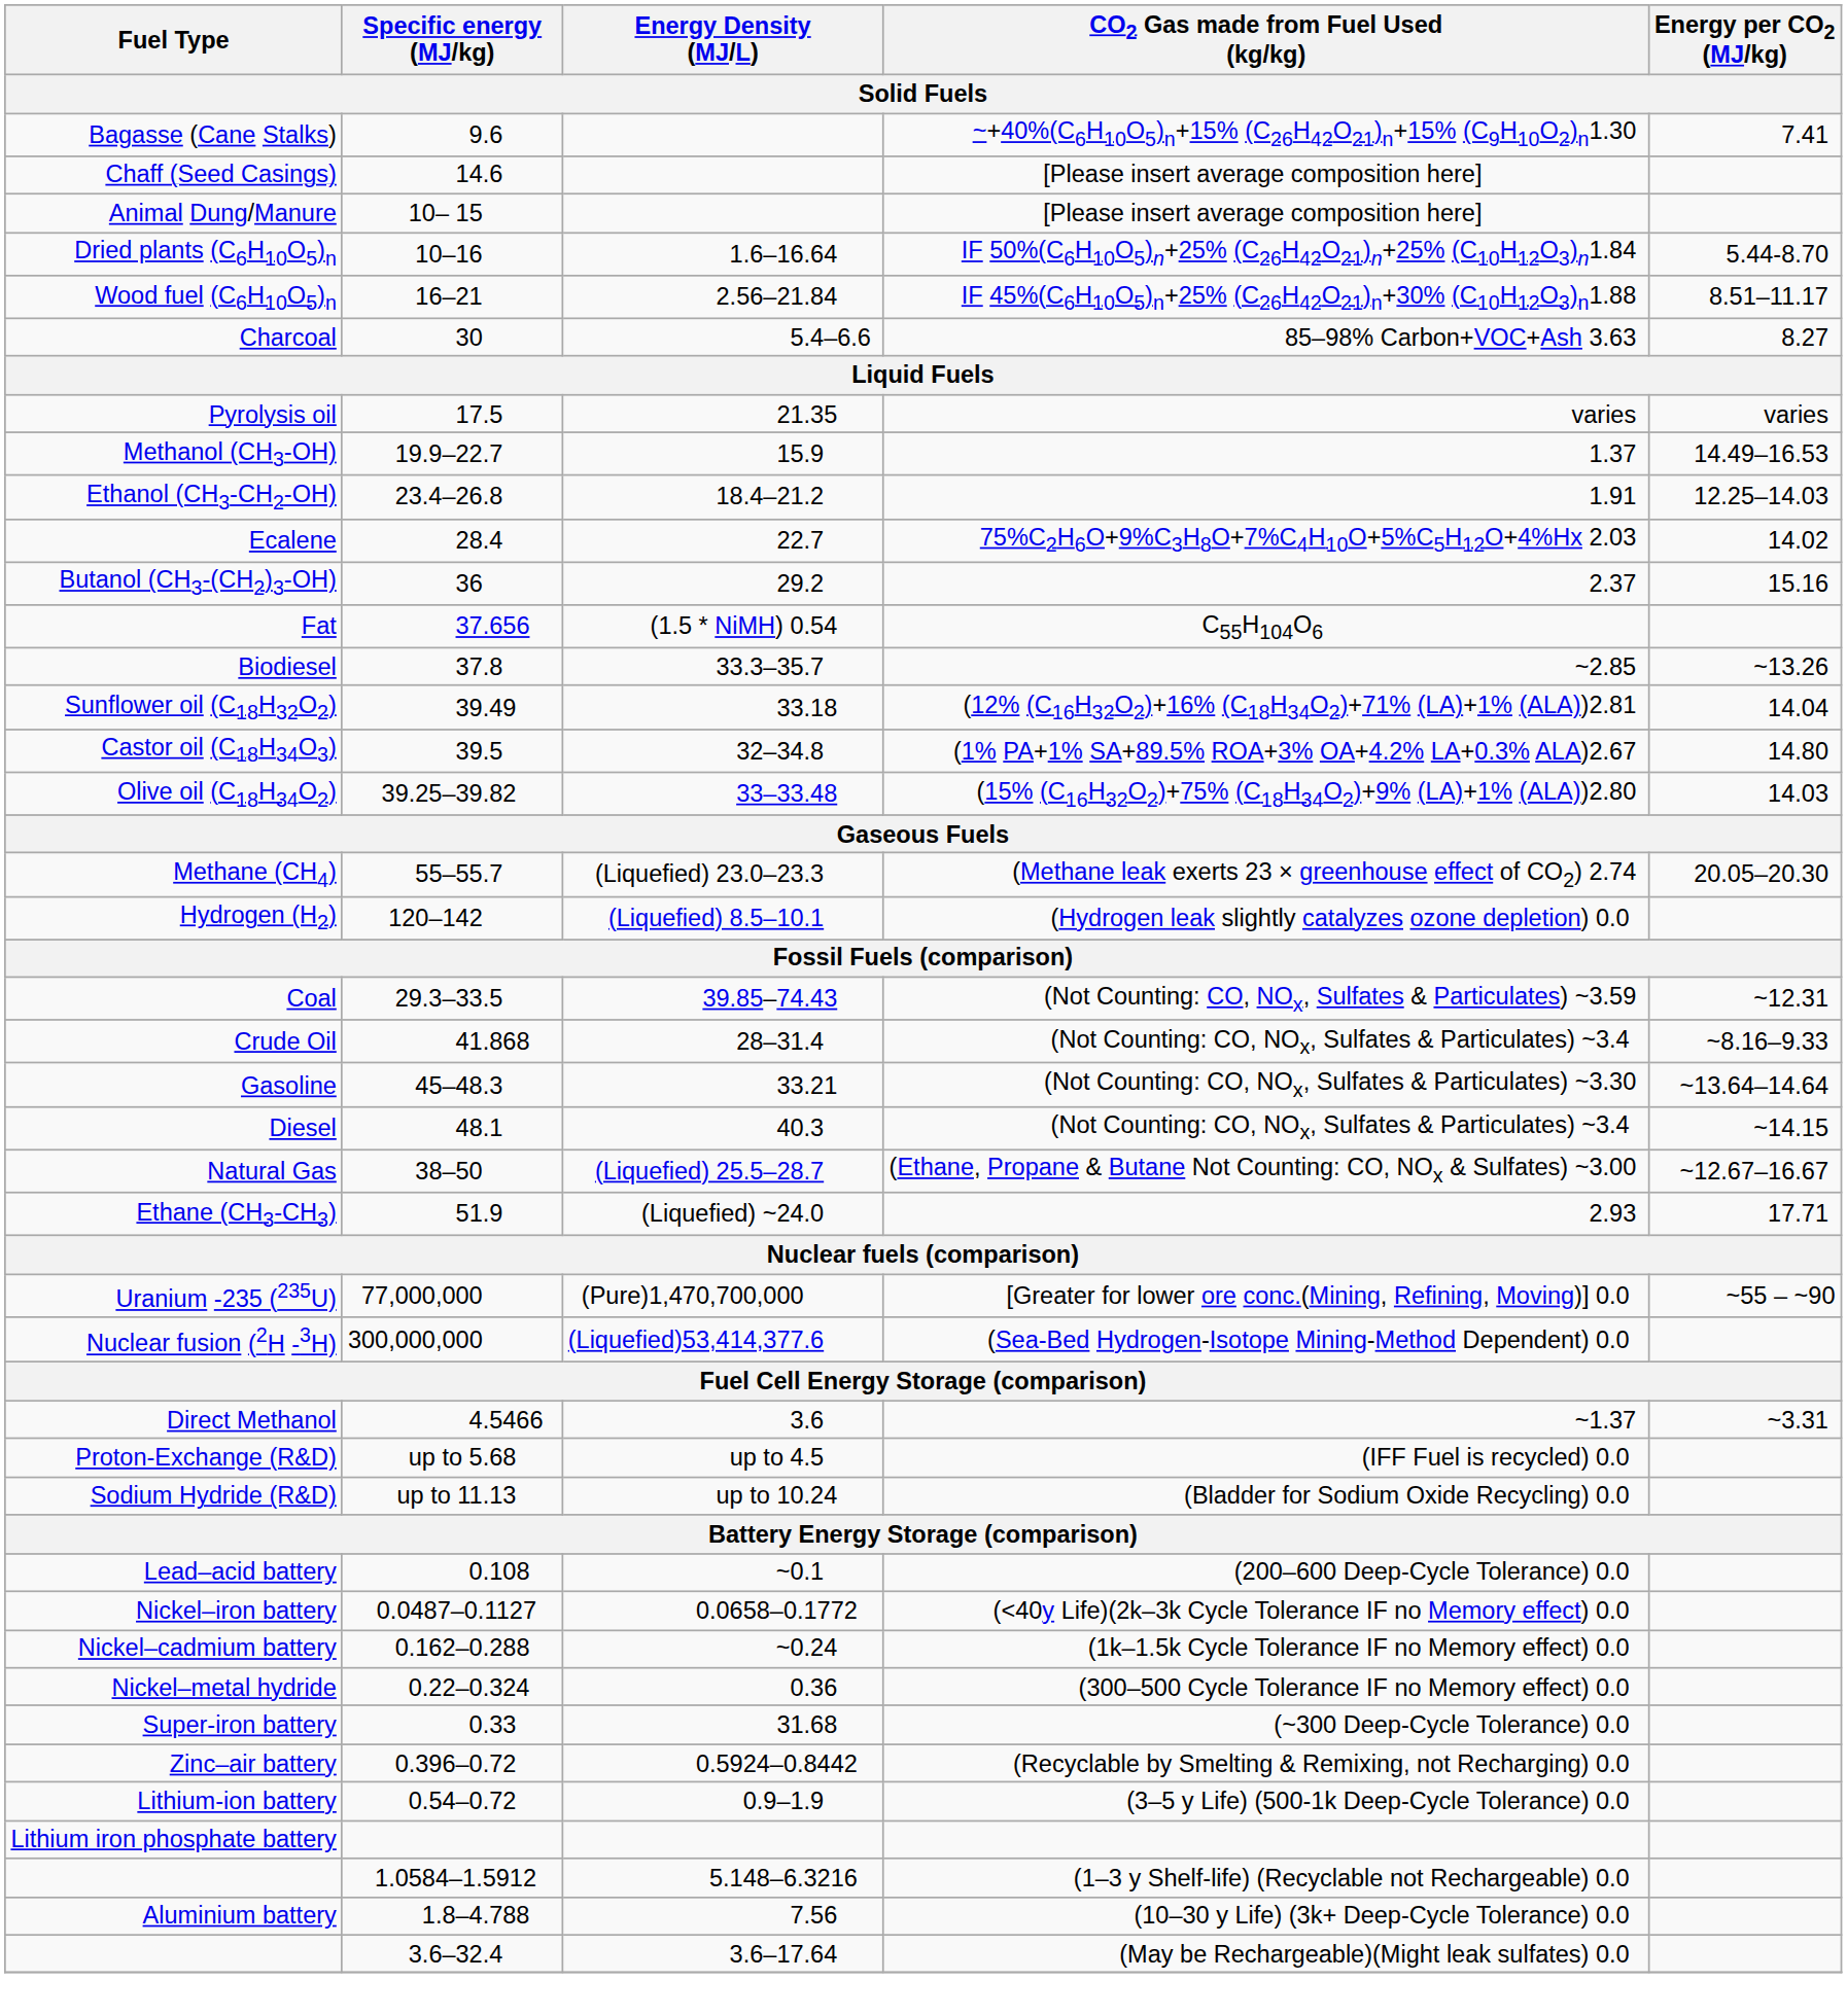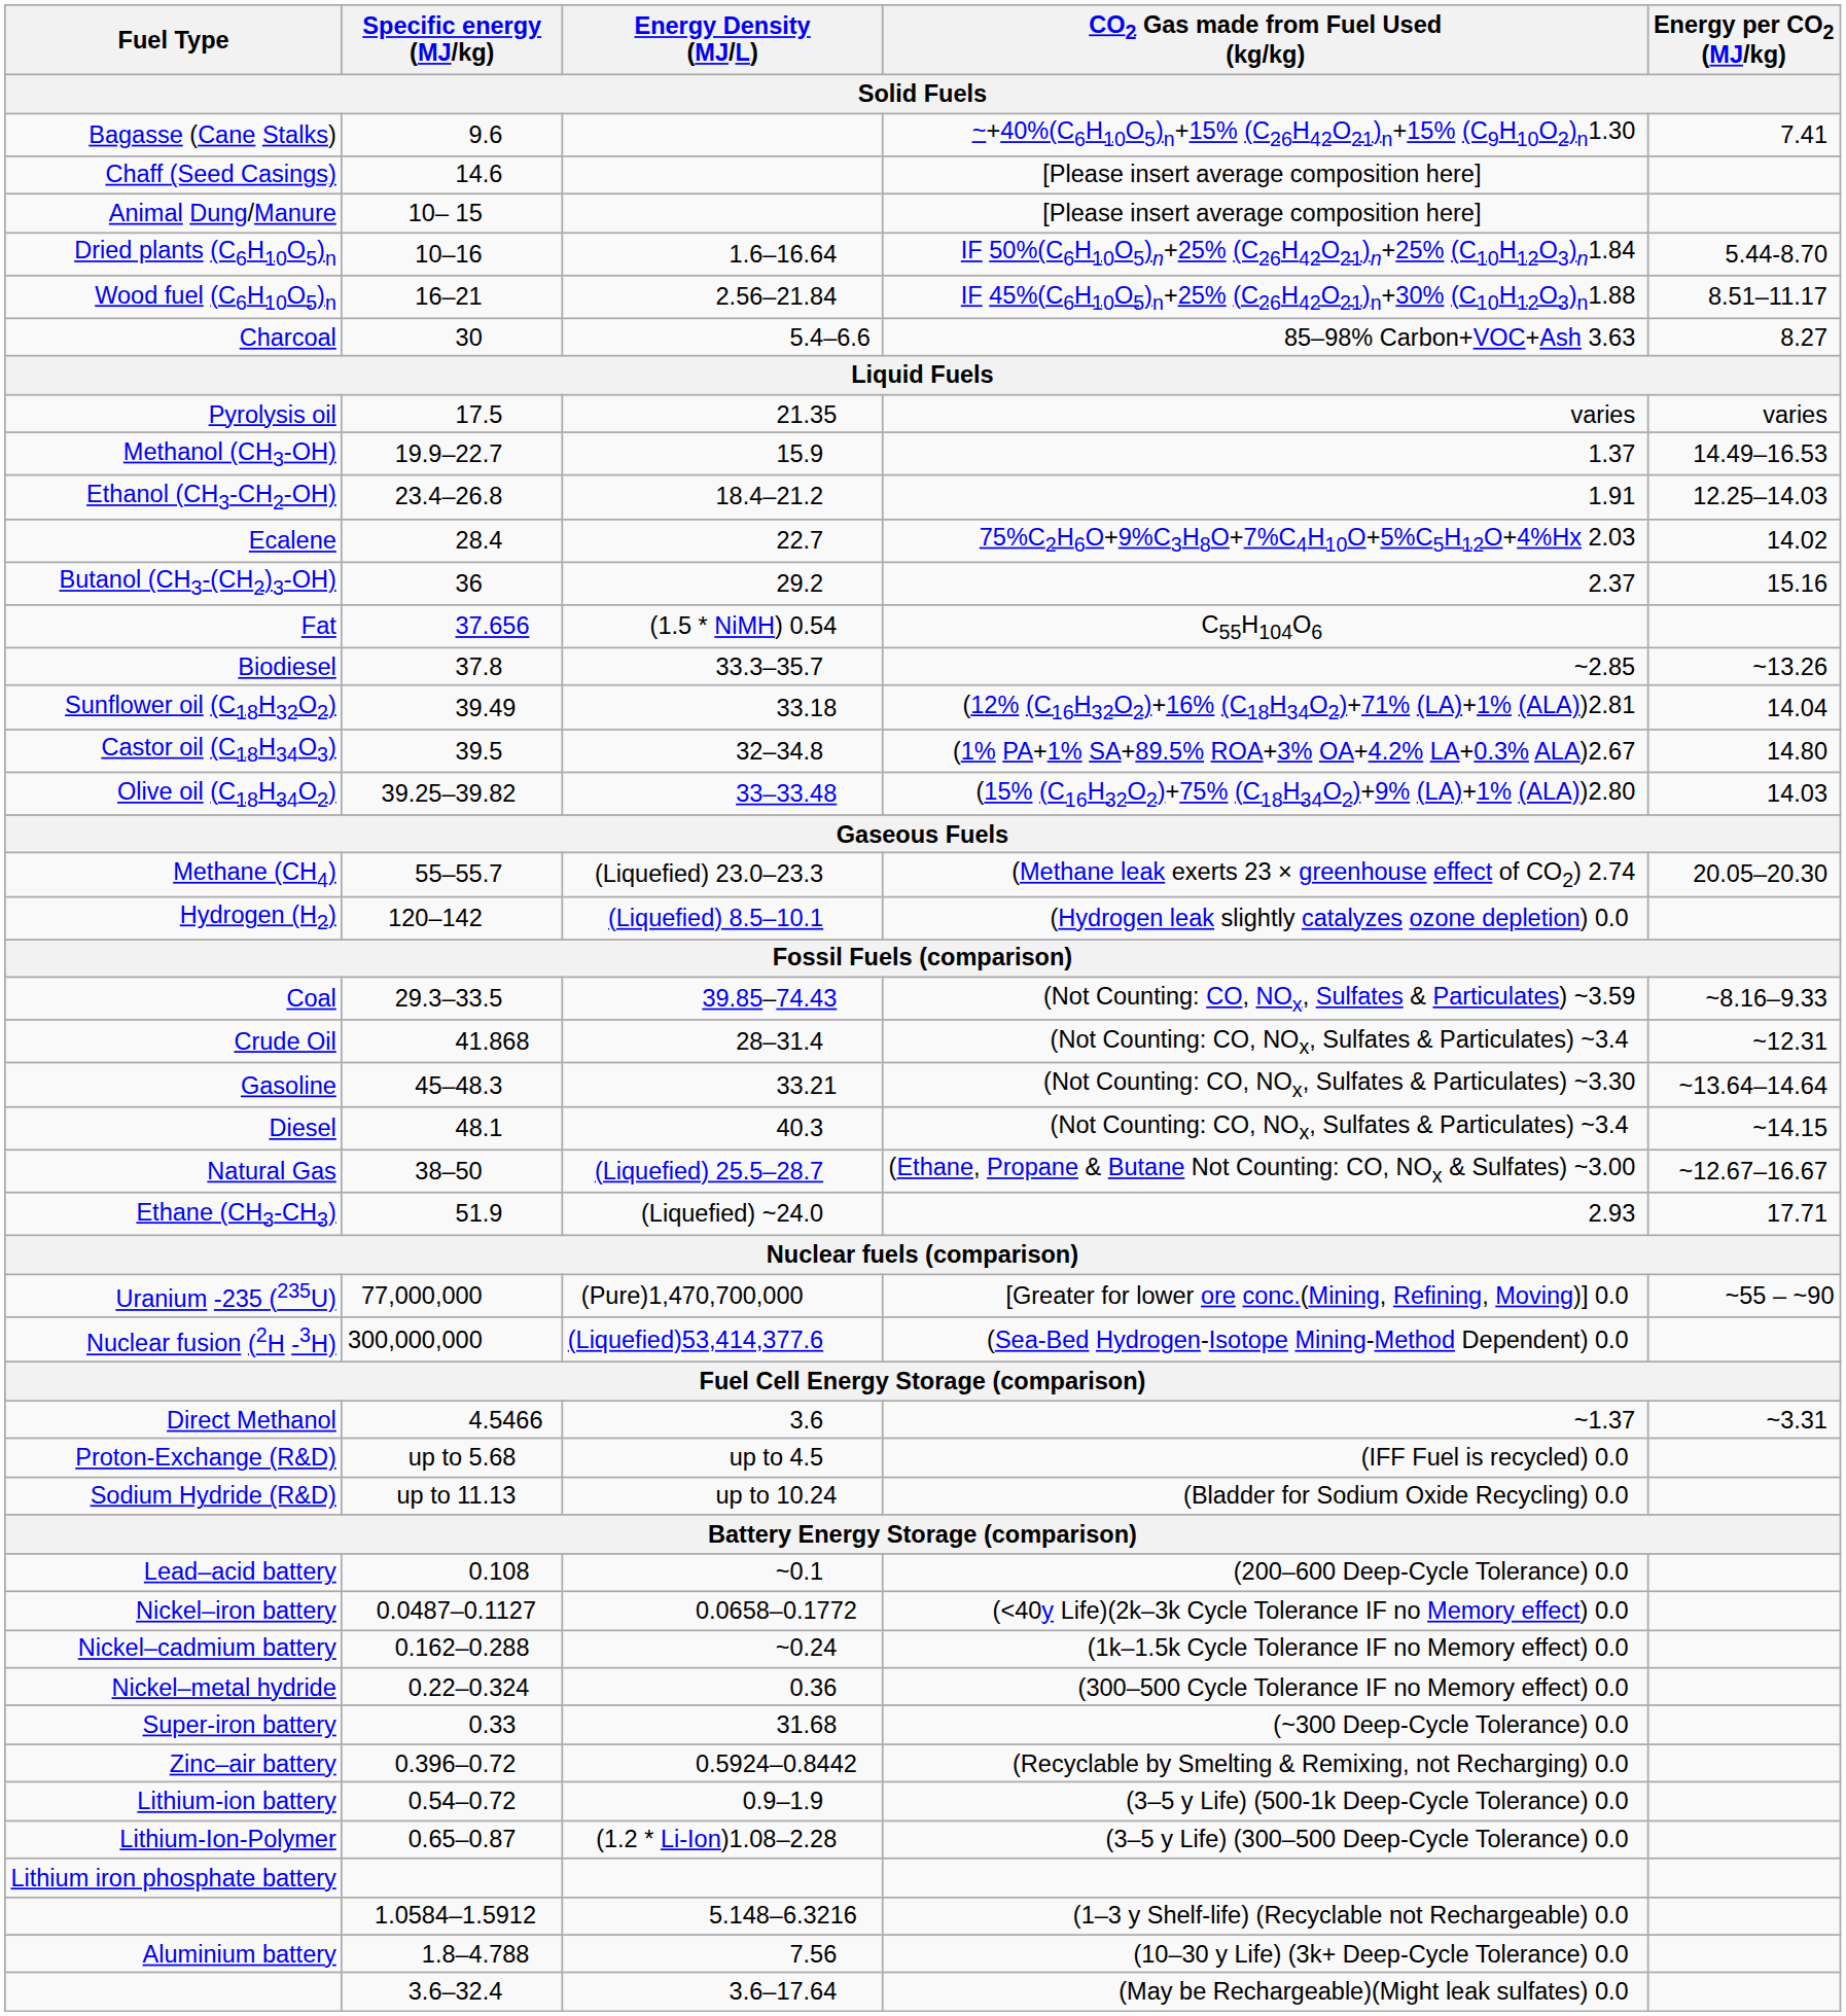Coal | Energy per CO2 (MJ/kg): ~12.31 -> ~8.16–9.33
Crude Oil | Energy per CO2 (MJ/kg): ~8.16–9.33 -> ~12.31
+ row: Lithium-Ion-Polymer | 0.65–0.87 | (1.2 * Li-Ion)1.08–2.28 | (3–5 y Life) (300–500 Deep-Cycle Tolerance) 0.0
